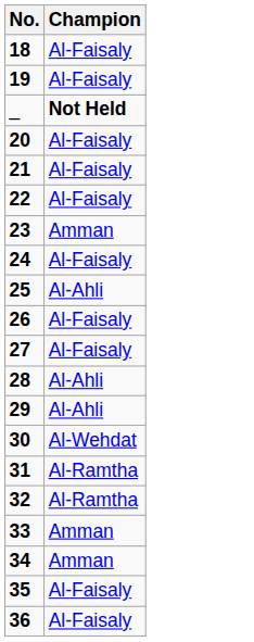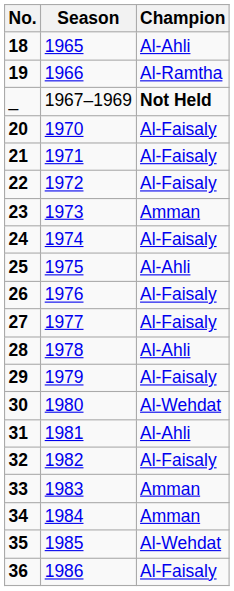+ column: Season | 1965 | 1966 | 1967–1969 | 1970 | 1971 | 1972 | 1973 | 1974 | 1975 | 1976 | 1977 | 1978 | 1979 | 1980 | 1981 | 1982 | 1983 | 1984 | 1985 | 1986
18 | Champion: Al-Faisaly -> Al-Ahli
19 | Champion: Al-Faisaly -> Al-Ramtha
29 | Champion: Al-Ahli -> Al-Faisaly
31 | Champion: Al-Ramtha -> Al-Ahli
32 | Champion: Al-Ramtha -> Al-Faisaly
35 | Champion: Al-Faisaly -> Al-Wehdat
